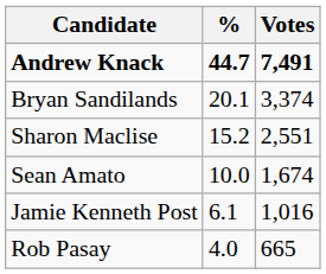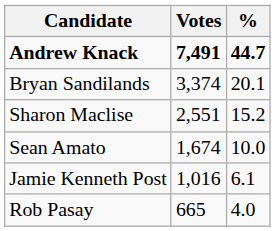columns swapped: Votes <-> %
